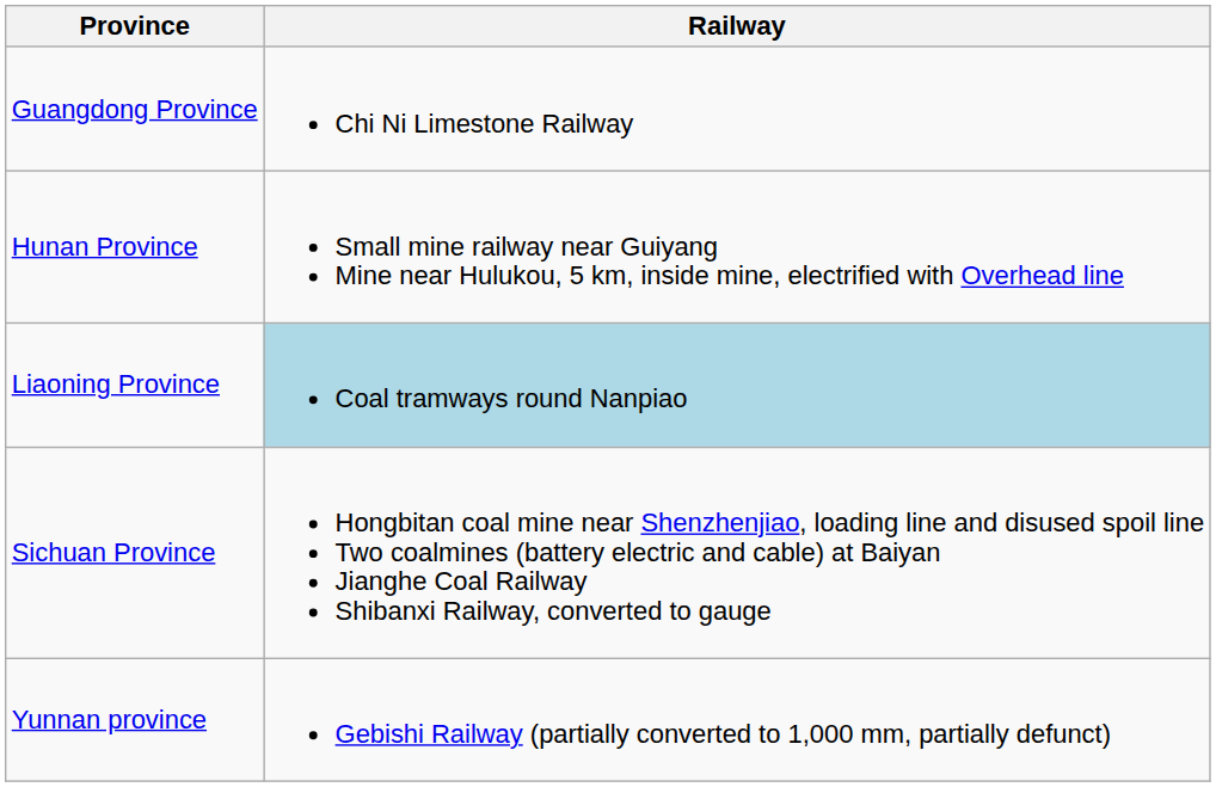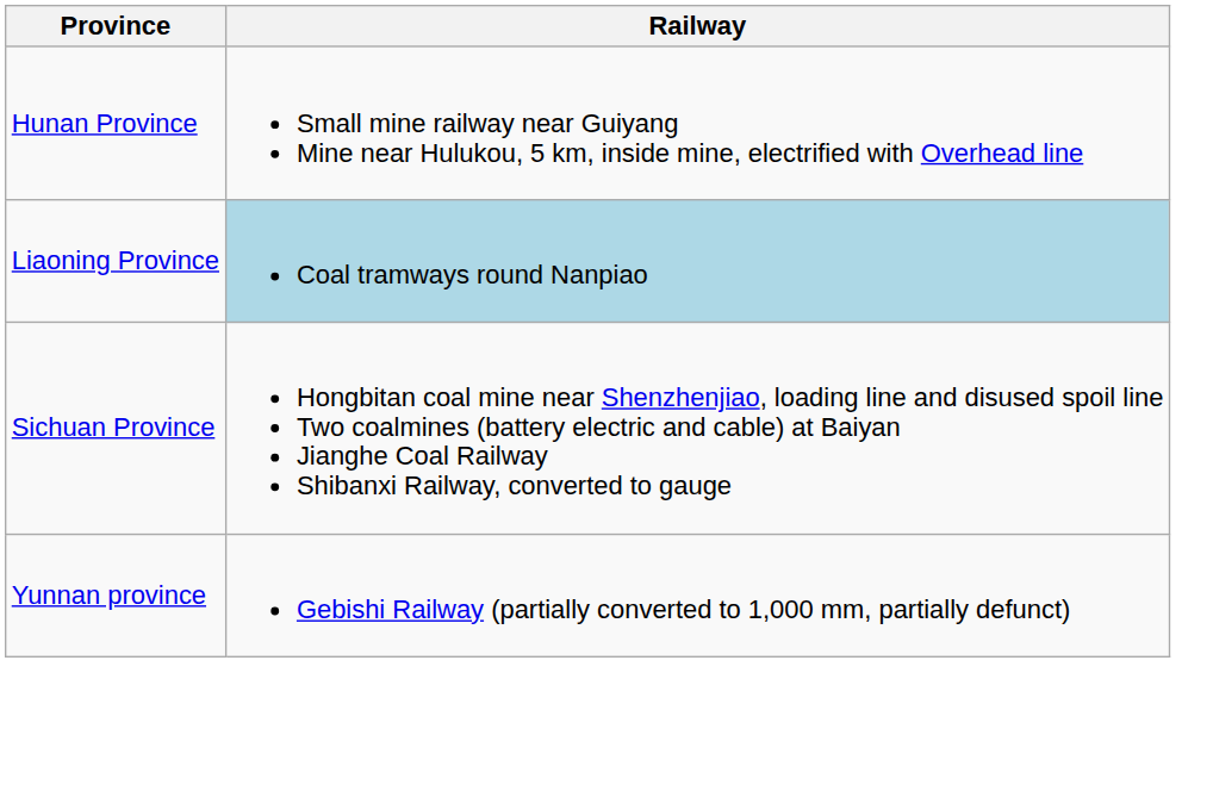- row: Guangdong Province | Chi Ni Limestone Railway
